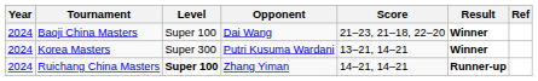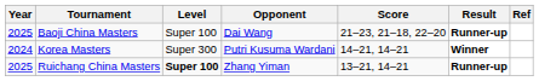Baoji China Masters | Year: 2024 -> 2025
Baoji China Masters | Result: Winner -> Runner-up
Korea Masters | Score: 13–21, 14–21 -> 14–21, 14–21
Ruichang China Masters | Year: 2024 -> 2025
Ruichang China Masters | Score: 14–21, 14–21 -> 13–21, 14–21
